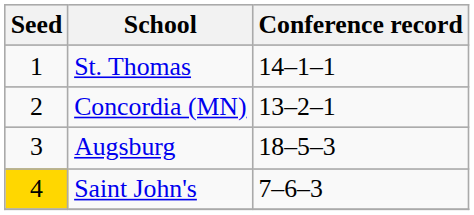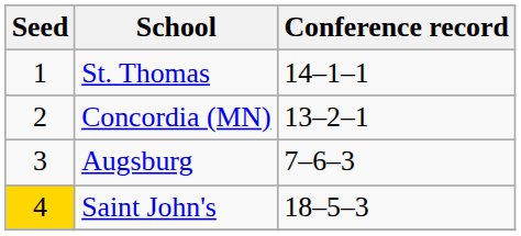Augsburg | Conference record: 18–5–3 -> 7–6–3
Saint John's | Conference record: 7–6–3 -> 18–5–3
